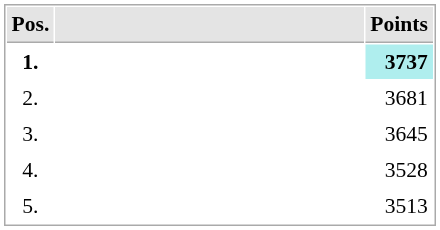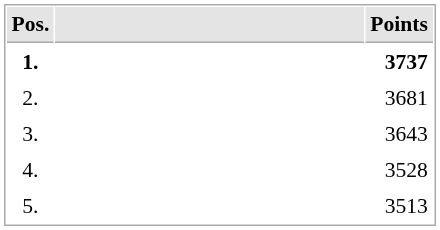1. | Points: paleturquoise background -> no background
3. | Points: 3645 -> 3643
